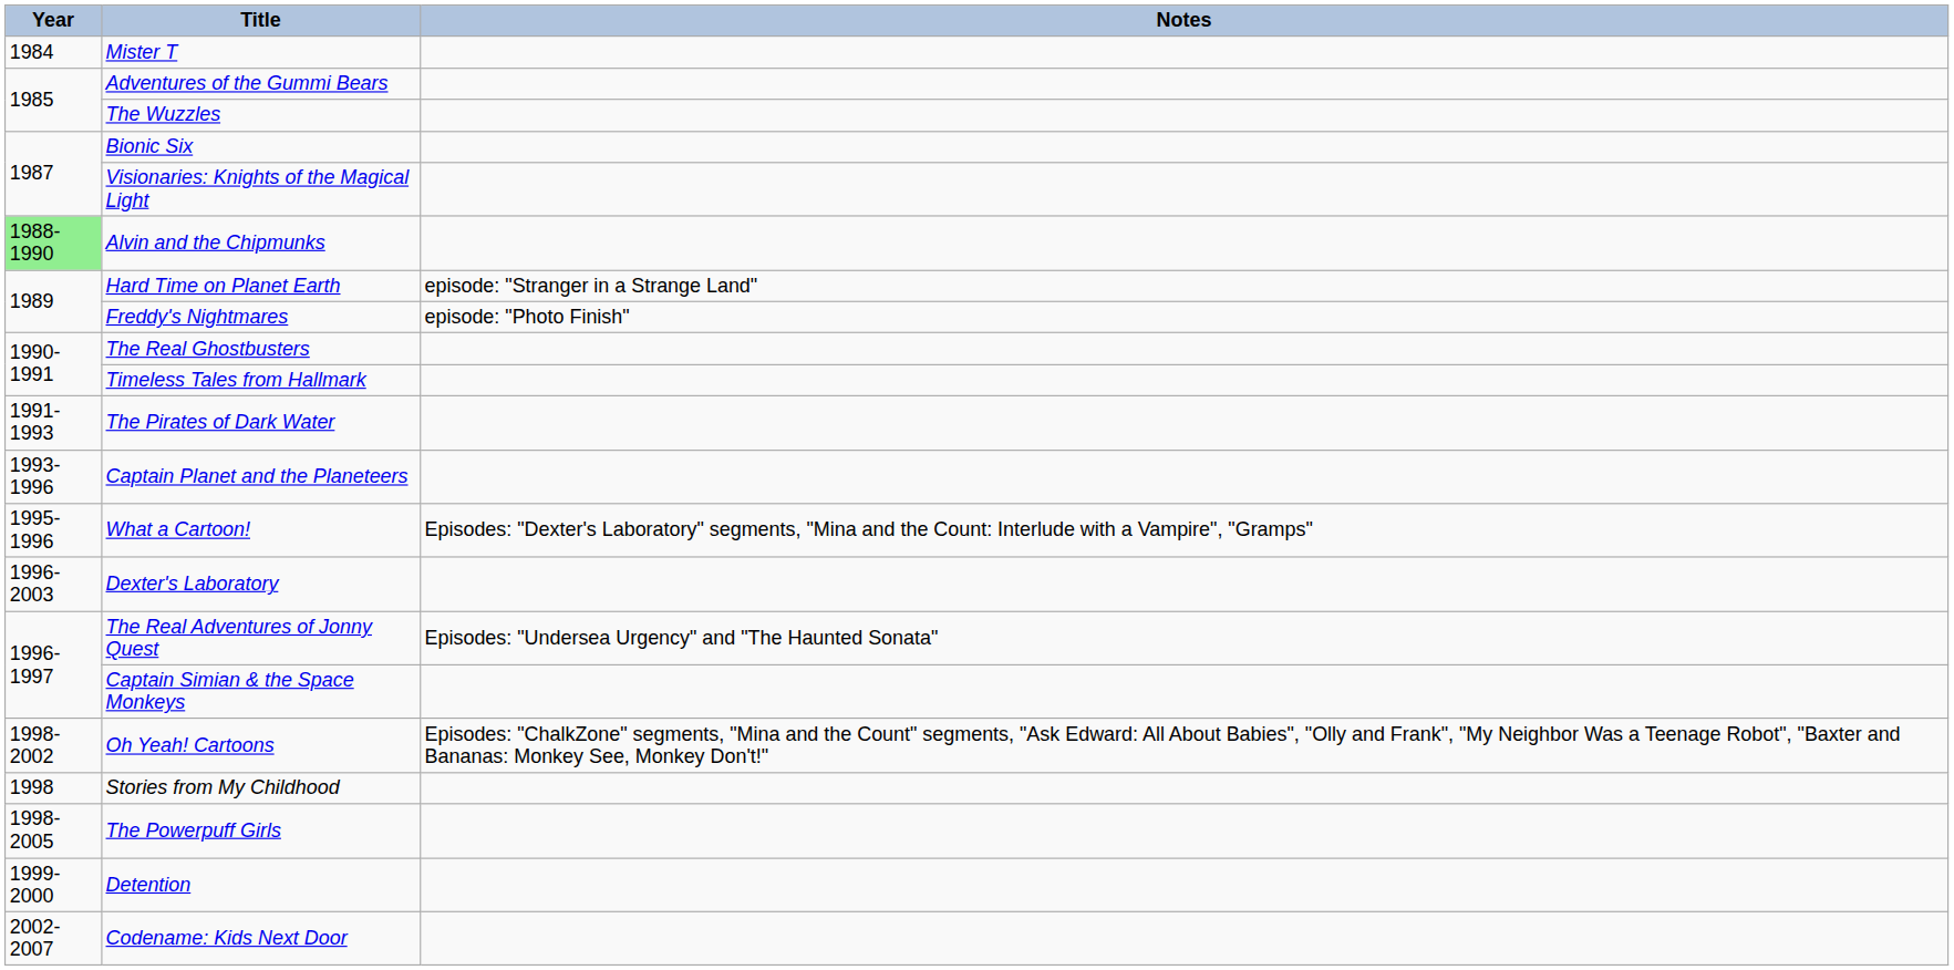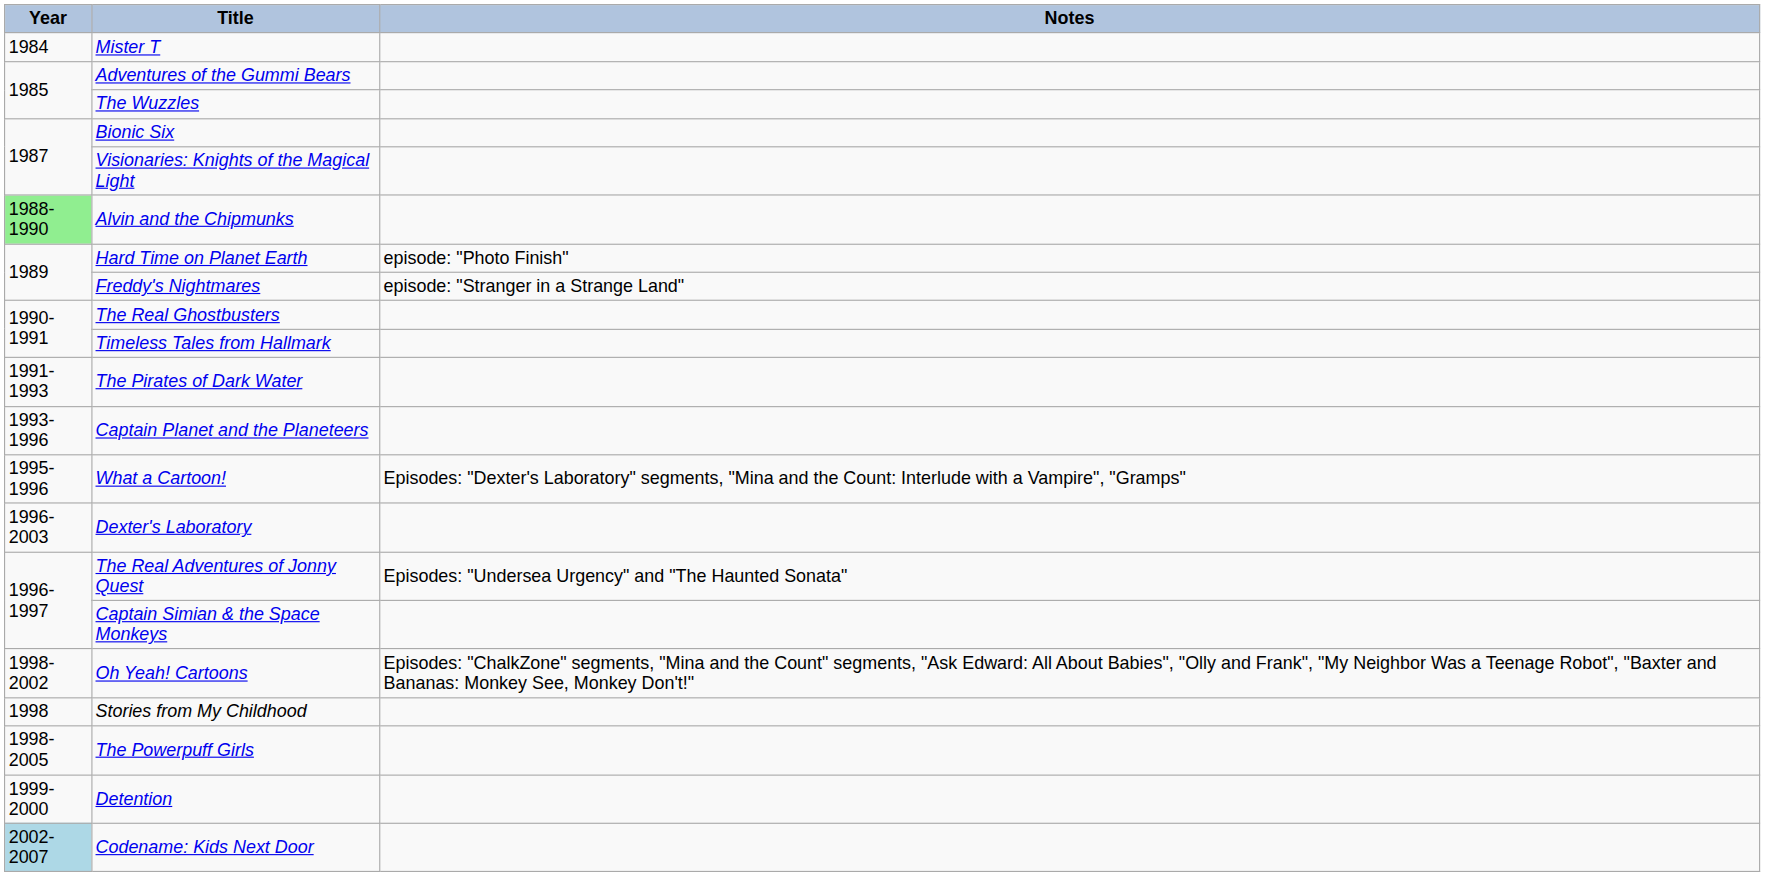Hard Time on Planet Earth | Notes: episode: "Stranger in a Strange Land" -> episode: "Photo Finish"
Freddy's Nightmares | Notes: episode: "Photo Finish" -> episode: "Stranger in a Strange Land"
Codename: Kids Next Door | Year: no background -> lightblue background
